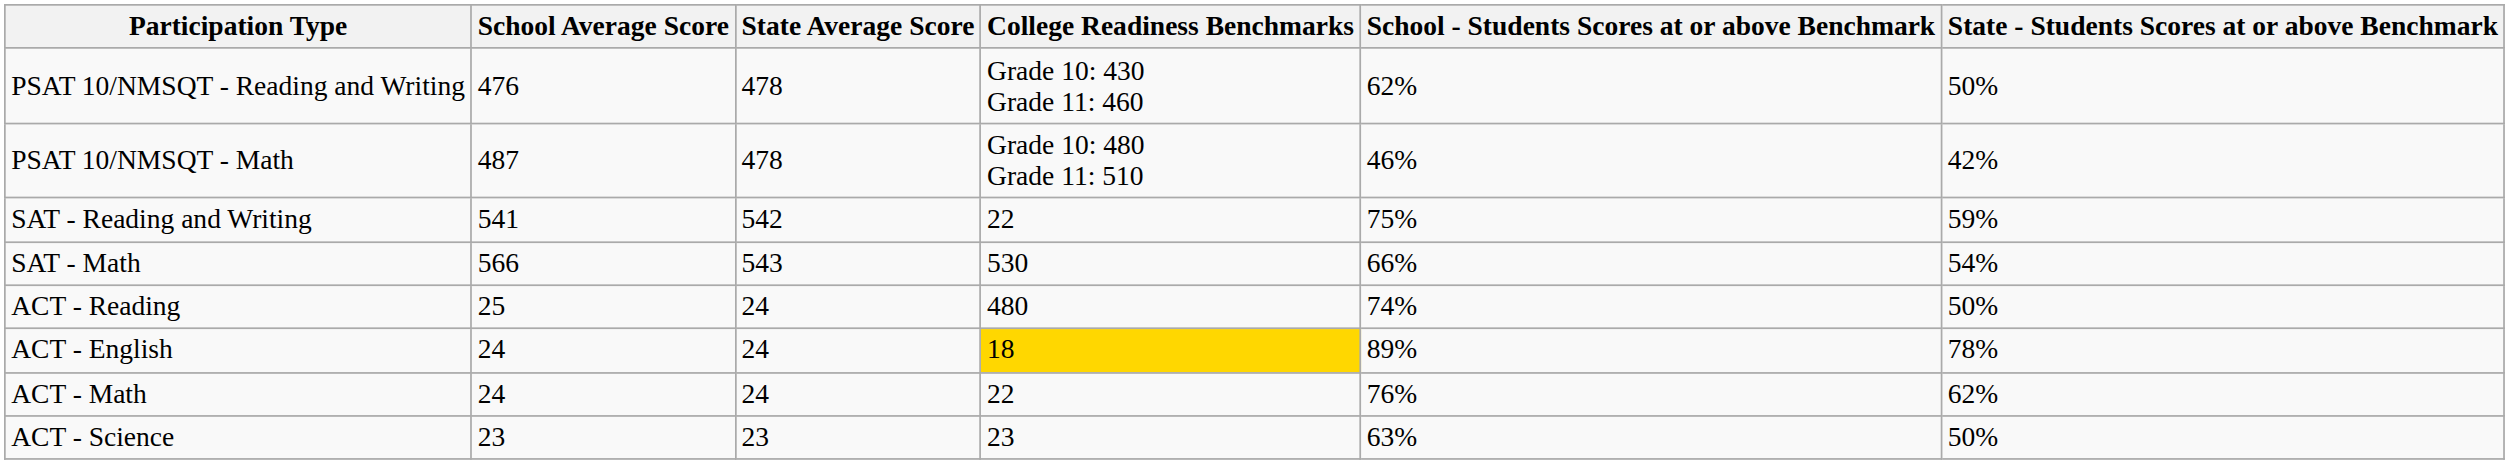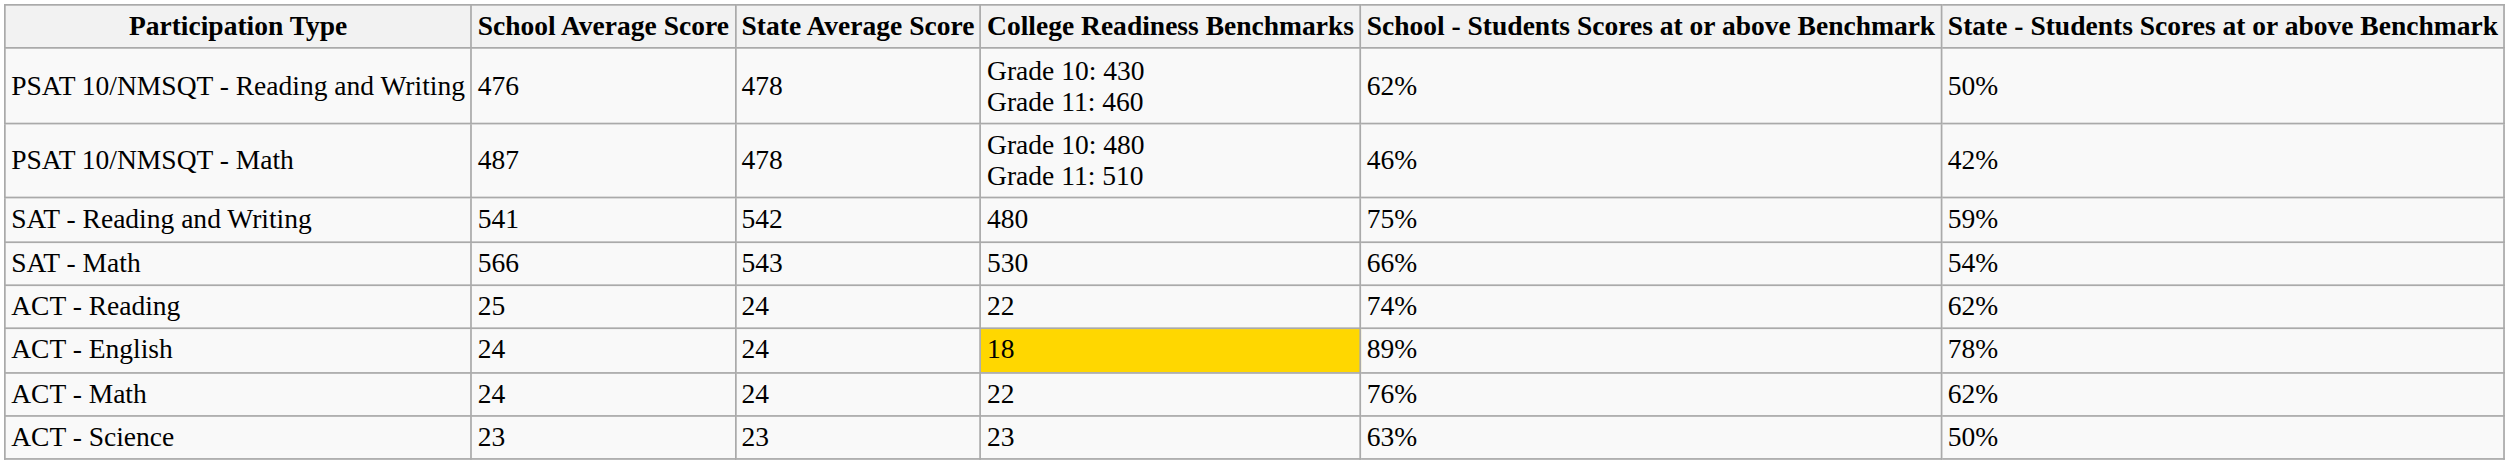SAT - Reading and Writing | College Readiness Benchmarks: 22 -> 480
ACT - Reading | College Readiness Benchmarks: 480 -> 22
ACT - Reading | State - Students Scores at or above Benchmark: 50% -> 62%
